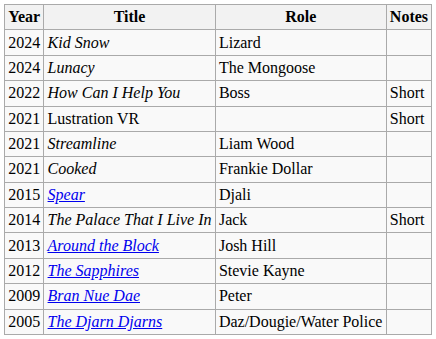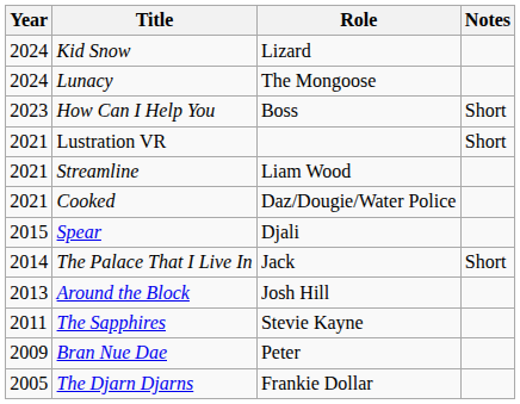How Can I Help You | Year: 2022 -> 2023
Cooked | Role: Frankie Dollar -> Daz/Dougie/Water Police
The Sapphires | Year: 2012 -> 2011
The Djarn Djarns | Role: Daz/Dougie/Water Police -> Frankie Dollar
